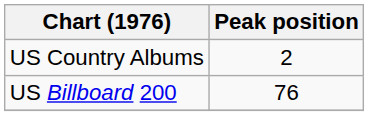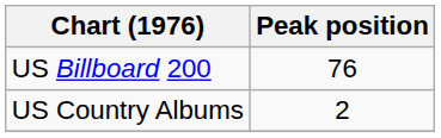rows swapped: US Billboard 200 <-> US Country Albums
